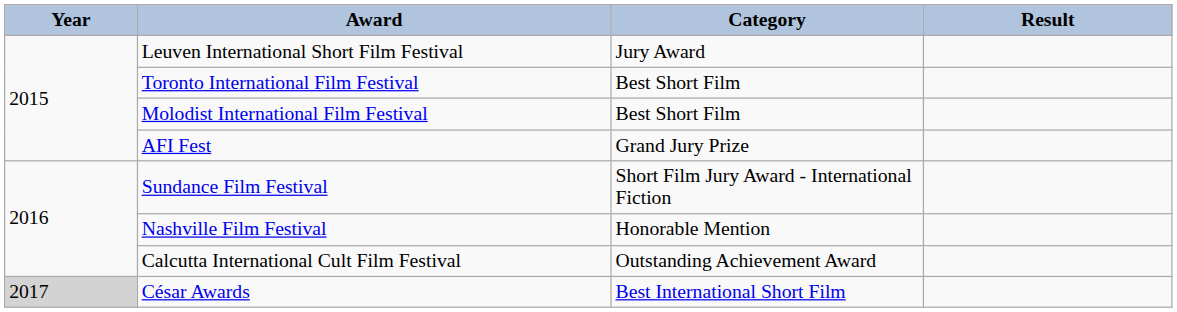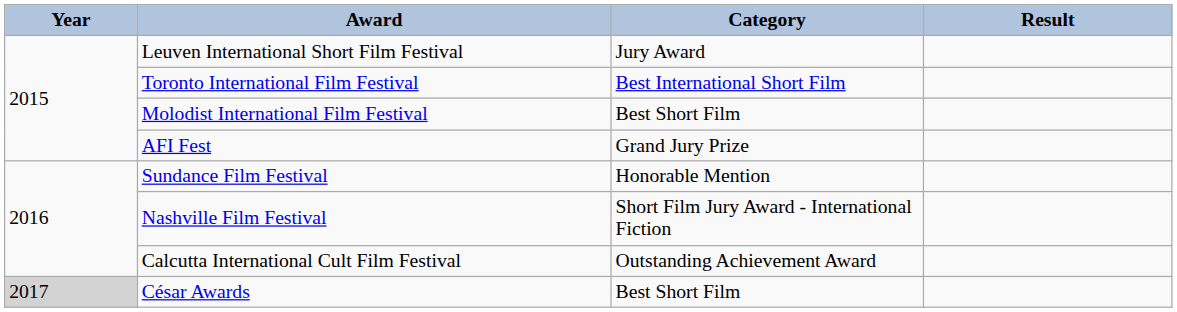Toronto International Film Festival | Category: Best Short Film -> Best International Short Film
Sundance Film Festival | Category: Short Film Jury Award - International Fiction -> Honorable Mention
Nashville Film Festival | Category: Honorable Mention -> Short Film Jury Award - International Fiction
César Awards | Category: Best International Short Film -> Best Short Film
